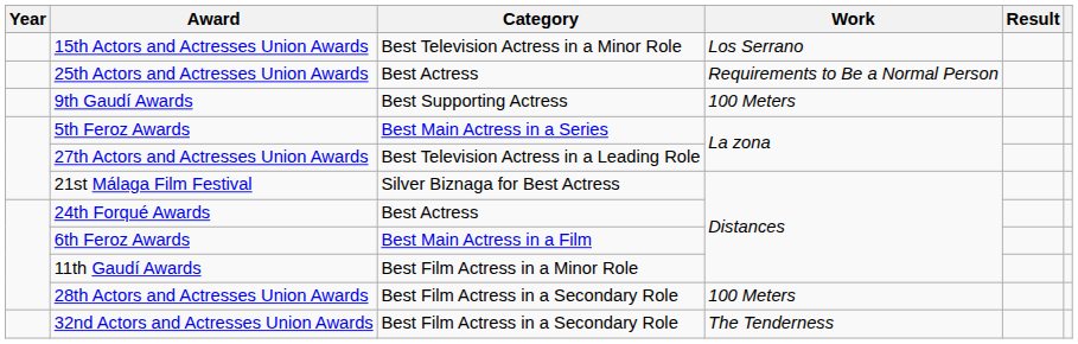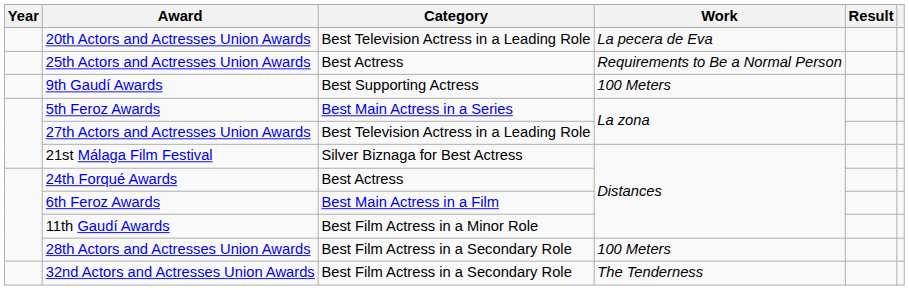- row: 15th Actors and Actresses Union Awards | Best Television Actress in a Minor Role | Los Serrano
+ row: 20th Actors and Actresses Union Awards | Best Television Actress in a Leading Role | La pecera de Eva
